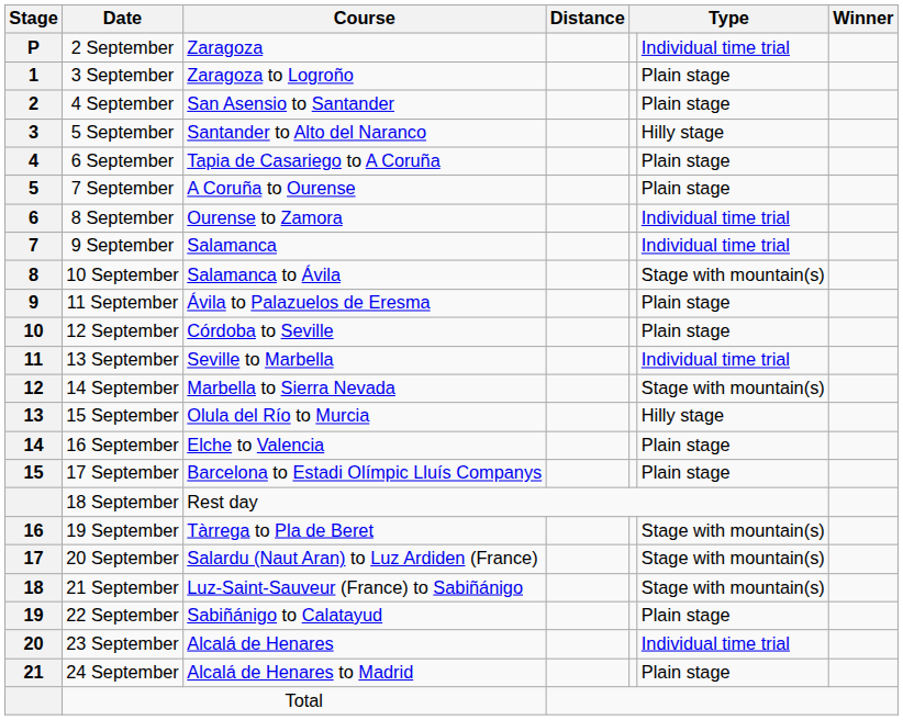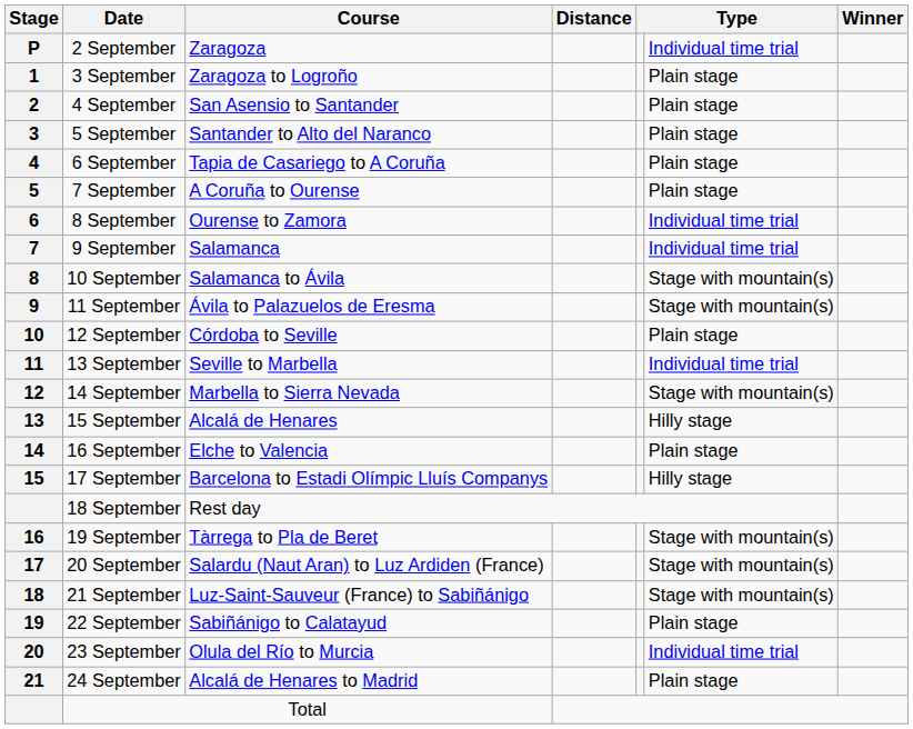5 September | column 6: Hilly stage -> Plain stage
11 September | column 6: Plain stage -> Stage with mountain(s)
15 September | Course: Olula del Río to Murcia -> Alcalá de Henares
17 September | column 6: Plain stage -> Hilly stage
23 September | Course: Alcalá de Henares -> Olula del Río to Murcia
